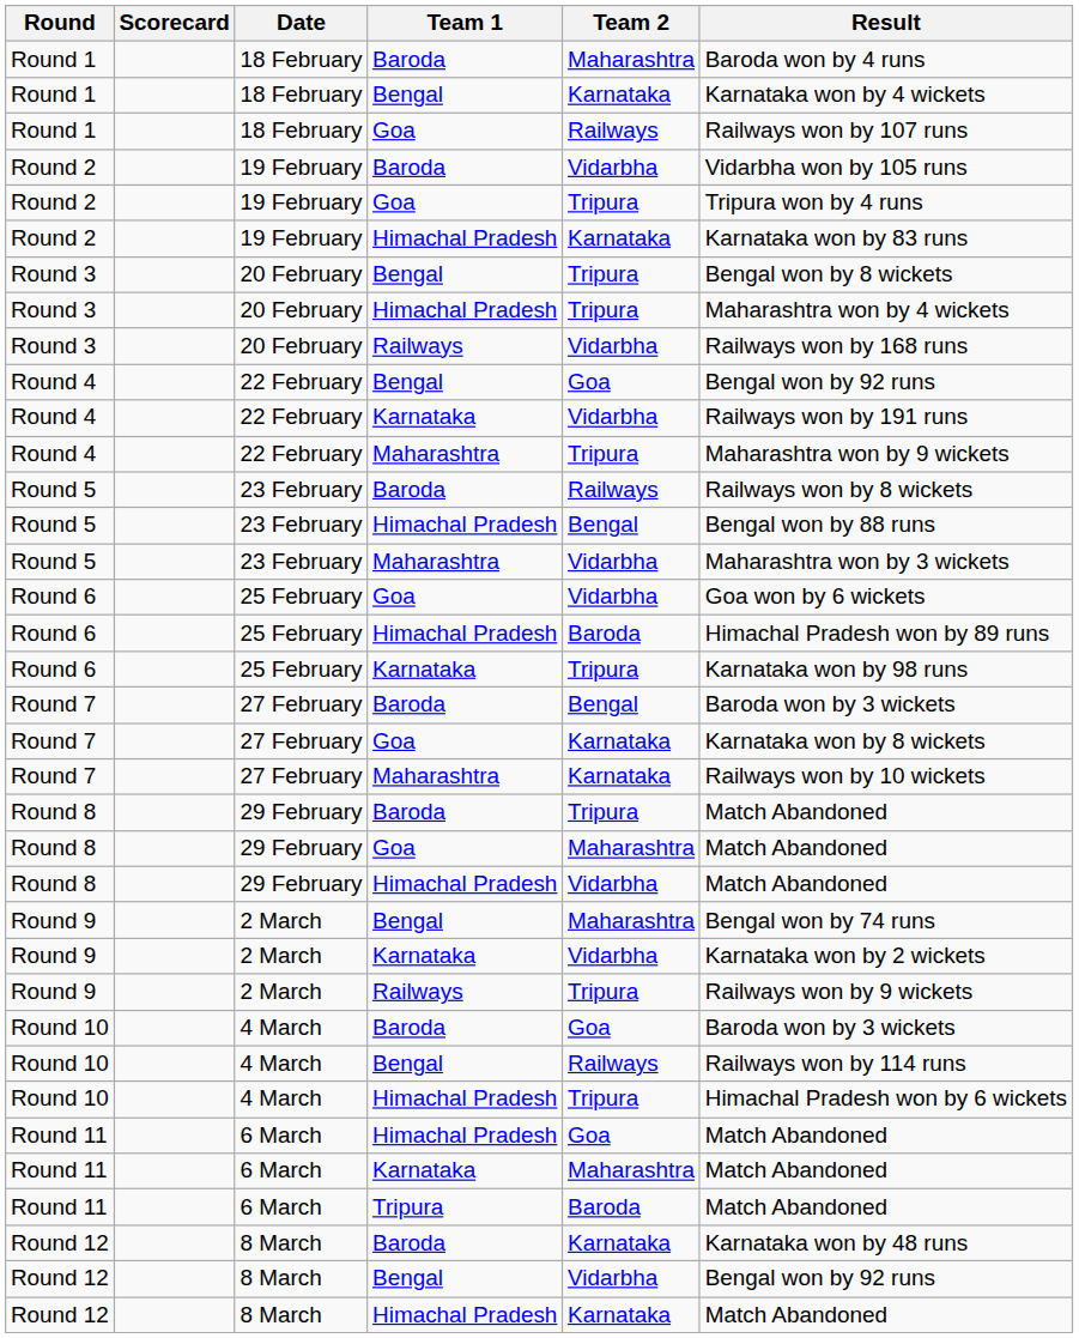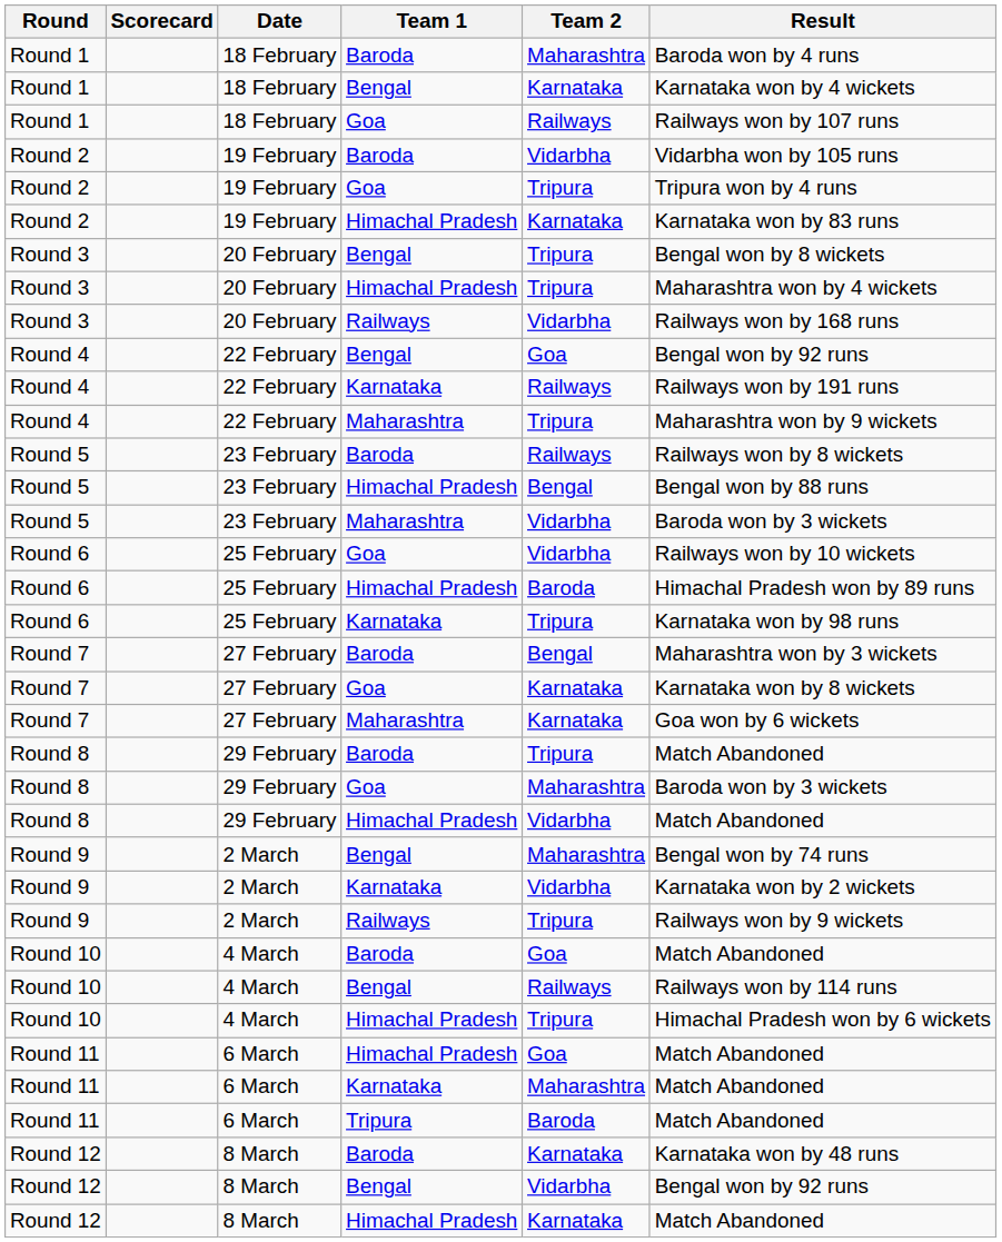Round 4 / Karnataka | Team 2: Vidarbha -> Railways
Round 5 / Maharashtra | Result: Maharashtra won by 3 wickets -> Baroda won by 3 wickets
Round 6 / Goa | Result: Goa won by 6 wickets -> Railways won by 10 wickets
Round 7 / Baroda | Result: Baroda won by 3 wickets -> Maharashtra won by 3 wickets
Round 7 / Maharashtra | Result: Railways won by 10 wickets -> Goa won by 6 wickets
Round 8 / Goa | Result: Match Abandoned -> Baroda won by 3 wickets
Round 10 / Baroda | Result: Baroda won by 3 wickets -> Match Abandoned
